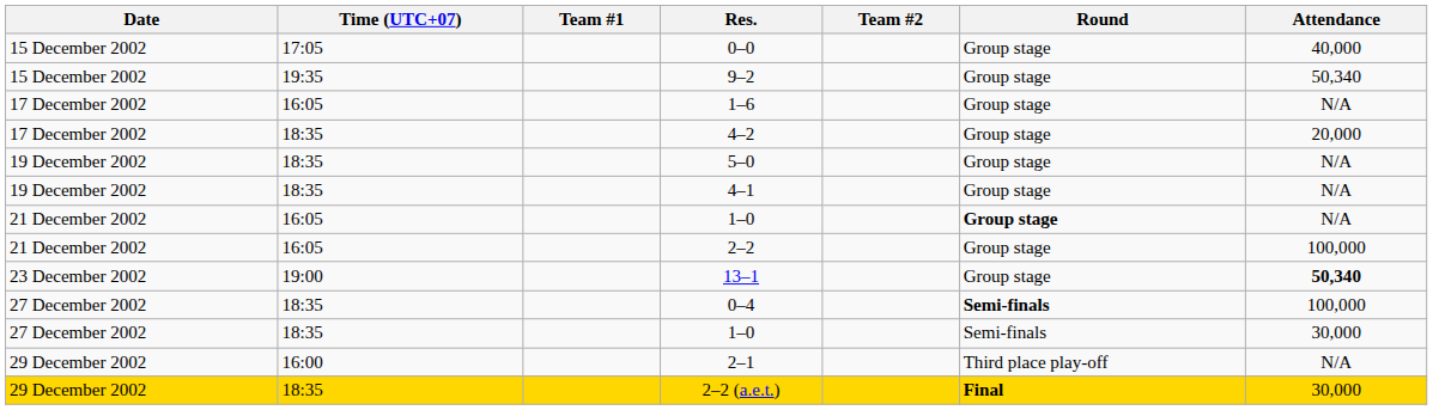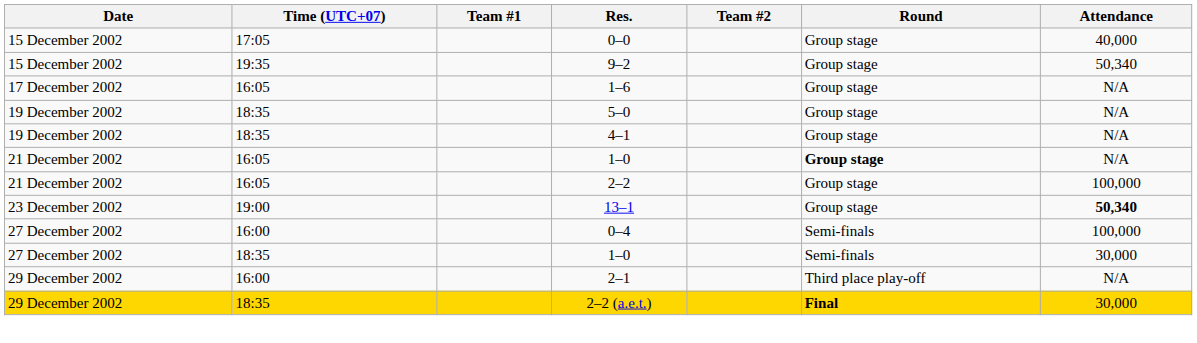- row: 17 December 2002 | 18:35 | 4–2 | Group stage | 20,000
0–4 | Time (UTC+07): 18:35 -> 16:00
0–4 | Round: bold -> normal
